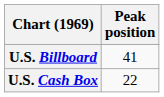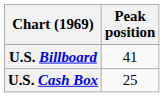U.S. Cash Box | Peak position: 22 -> 25
